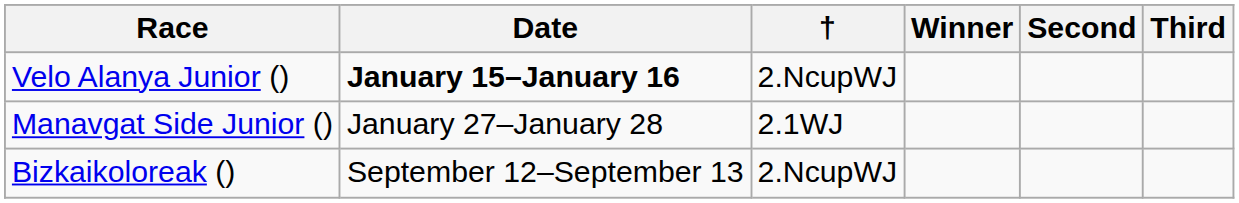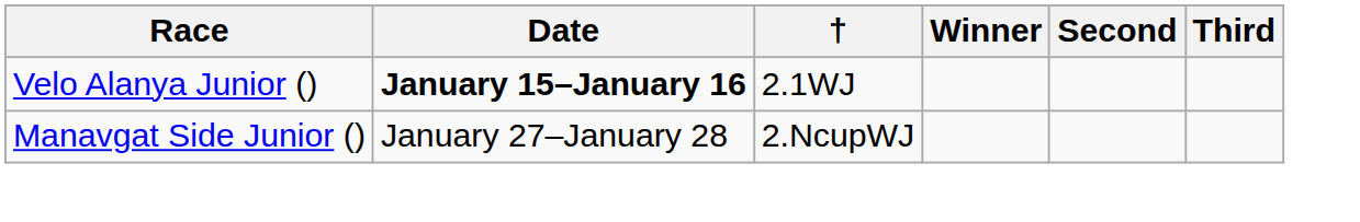Velo Alanya Junior () | †: 2.NcupWJ -> 2.1WJ
Manavgat Side Junior () | †: 2.1WJ -> 2.NcupWJ
- row: Bizkaikoloreak () | September 12–September 13 | 2.NcupWJ
